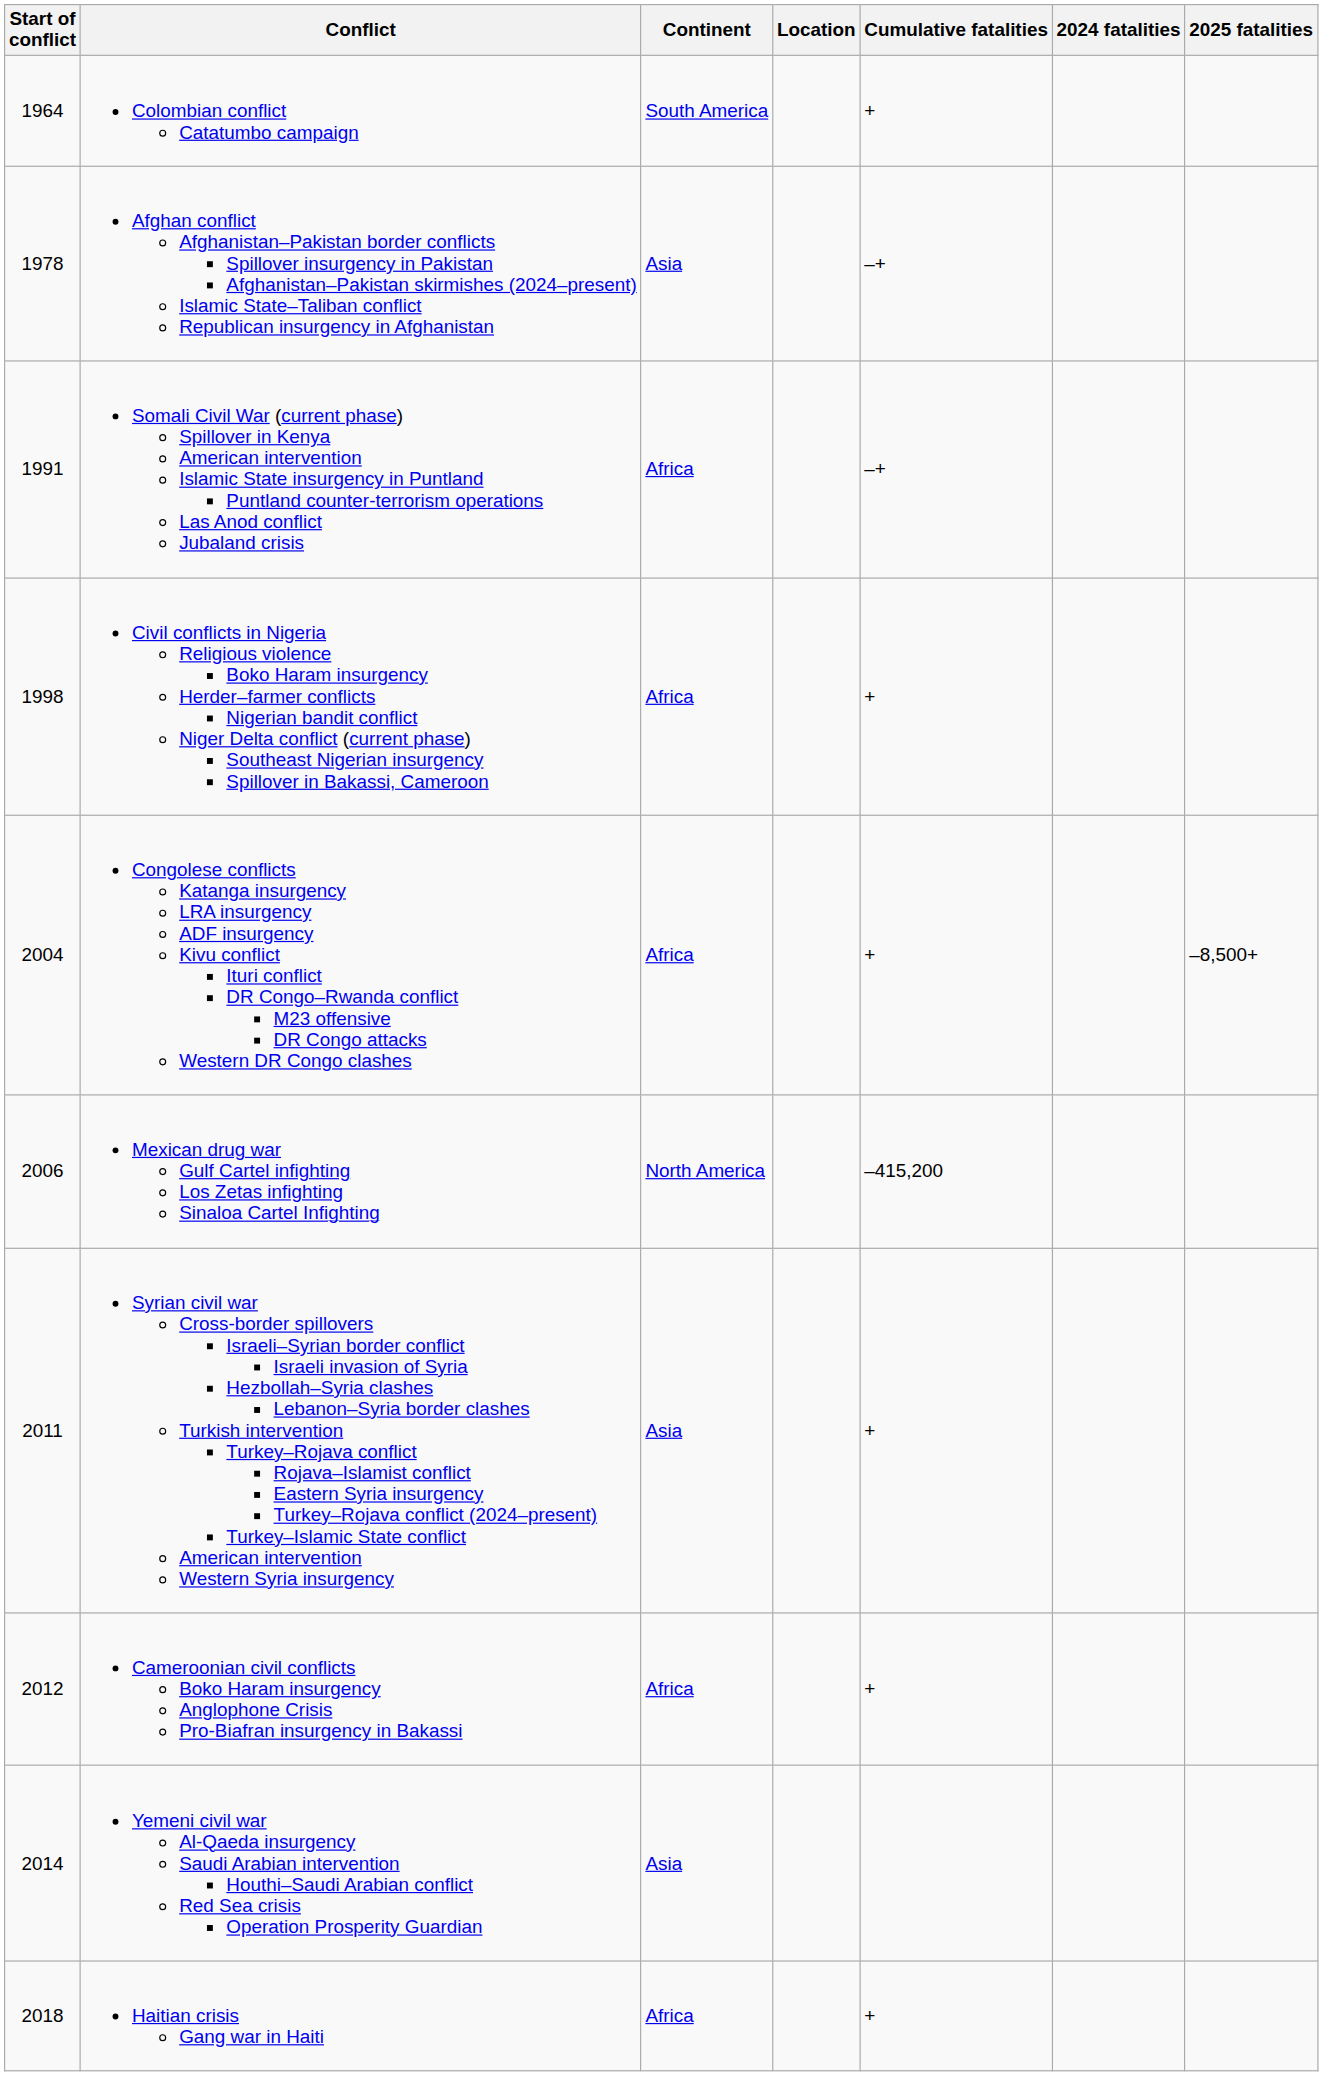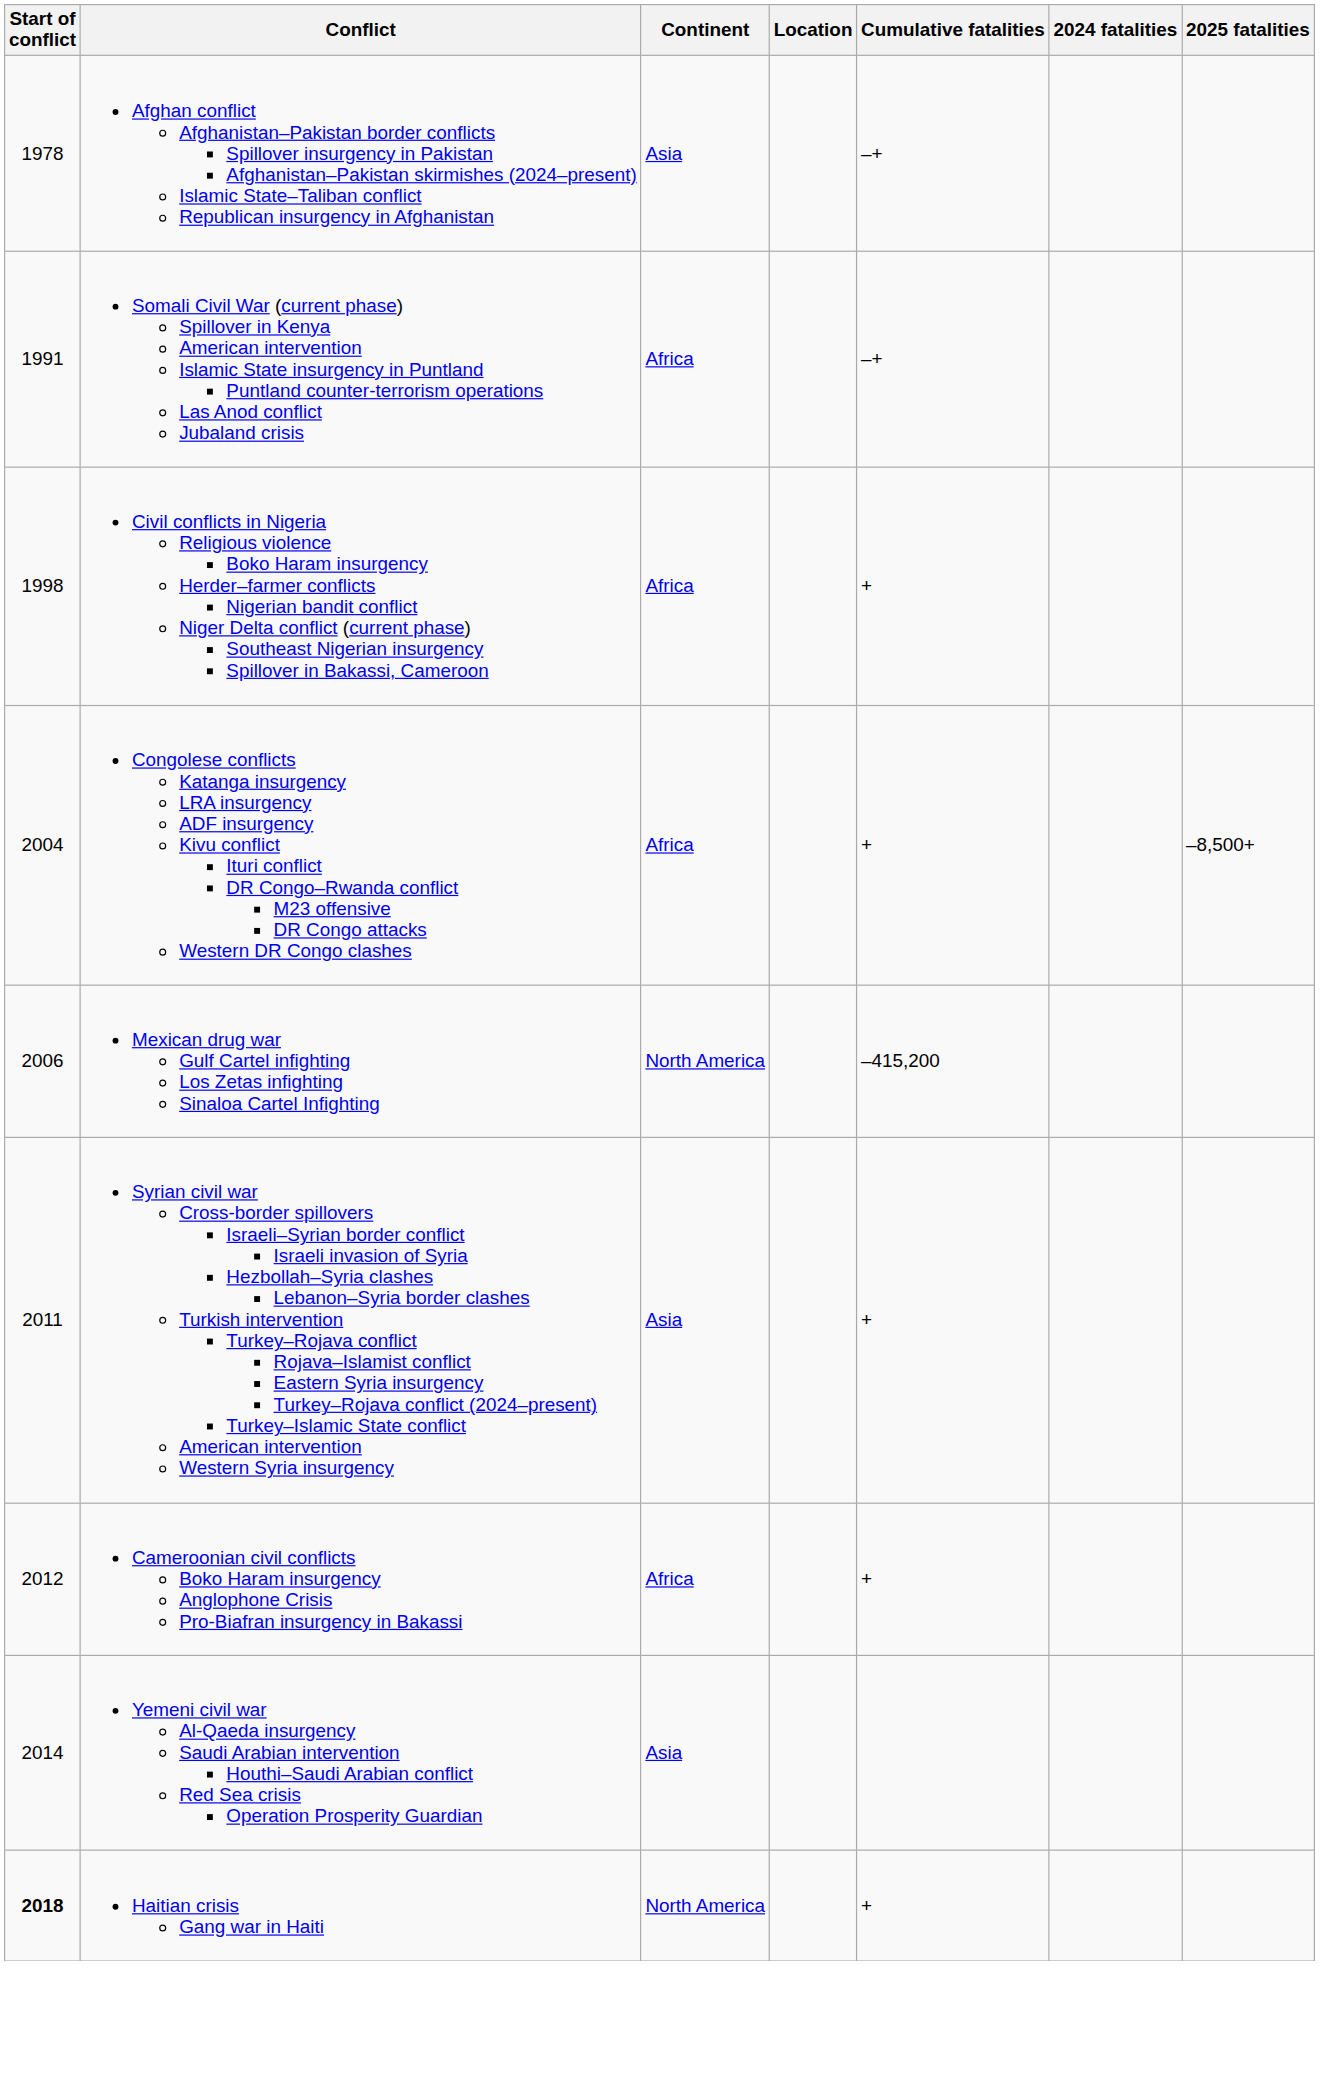- row: 1964 | Colombian conflict Catatumbo campaign | South America | +
Haitian crisis Gang war in Haiti | Start of conflict: normal -> bold
Haitian crisis Gang war in Haiti | Continent: Africa -> North America
